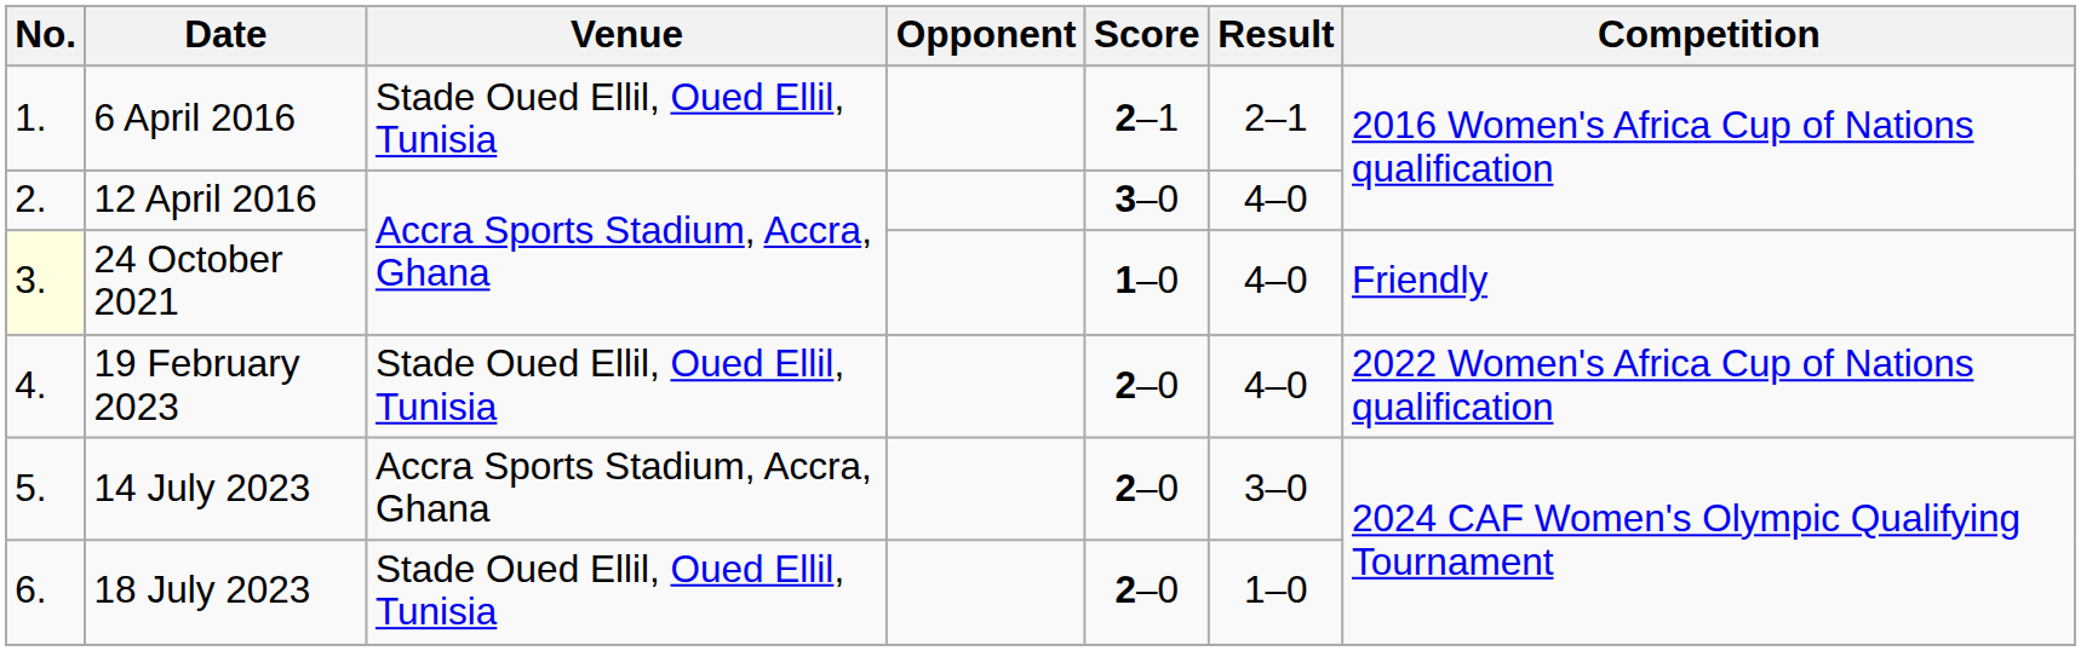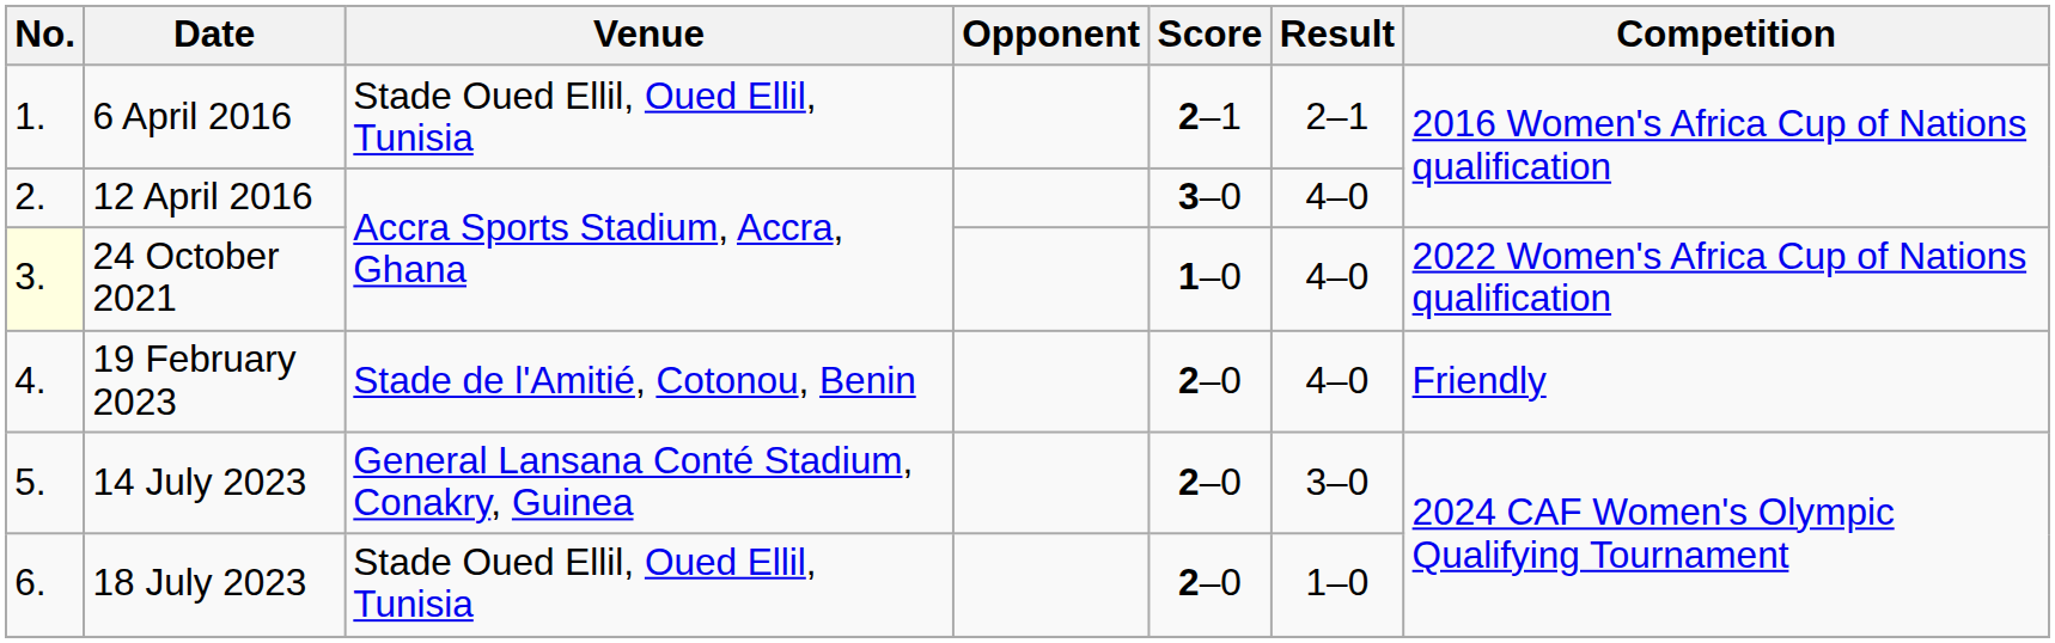24 October 2021 | Competition: Friendly -> 2022 Women's Africa Cup of Nations qualification
19 February 2023 | Venue: Stade Oued Ellil, Oued Ellil, Tunisia -> Stade de l'Amitié, Cotonou, Benin
19 February 2023 | Competition: 2022 Women's Africa Cup of Nations qualification -> Friendly
14 July 2023 | Venue: Accra Sports Stadium, Accra, Ghana -> General Lansana Conté Stadium, Conakry, Guinea
